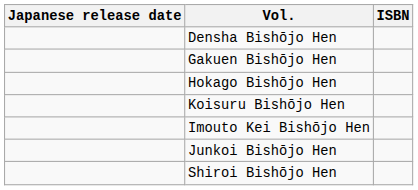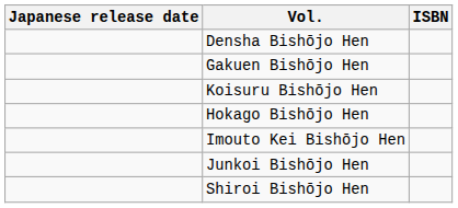rows swapped: Hokago Bishōjo Hen <-> Koisuru Bishōjo Hen
